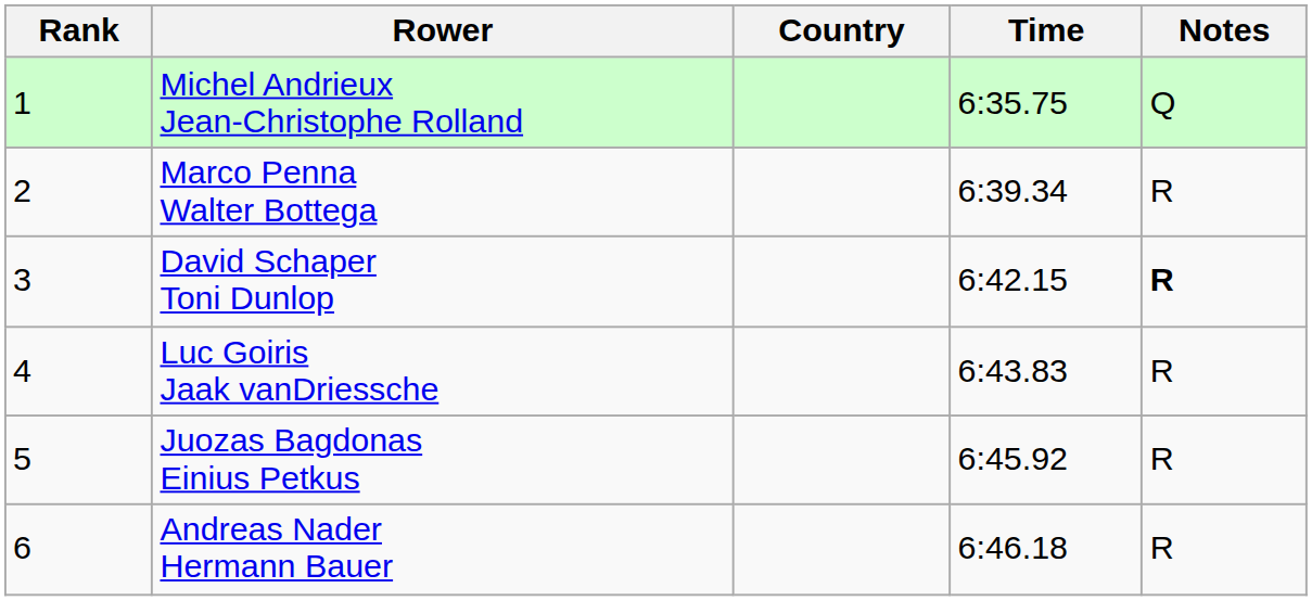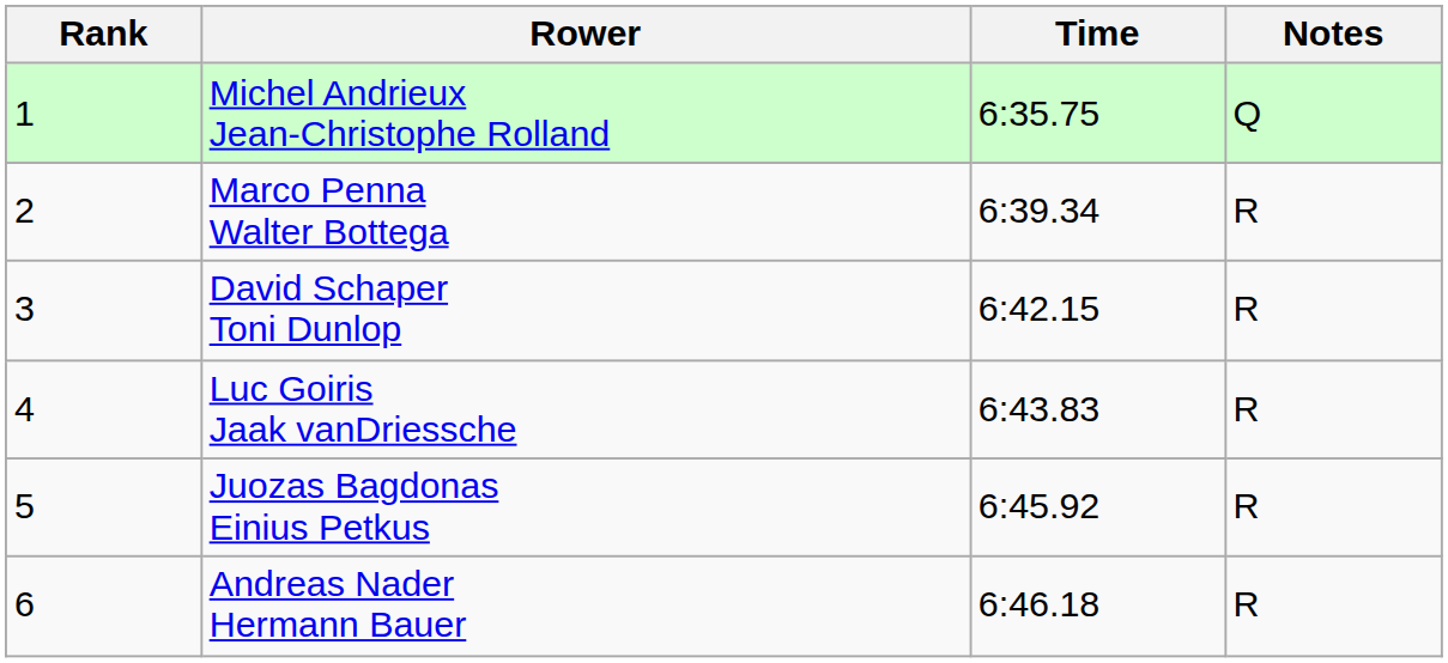- column: Country
David Schaper Toni Dunlop | Notes: bold -> normal
